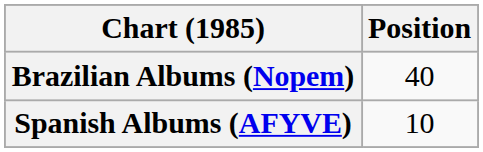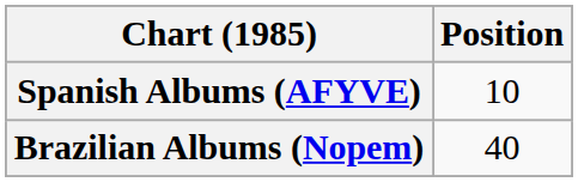rows swapped: Brazilian Albums (Nopem) <-> Spanish Albums (AFYVE)
